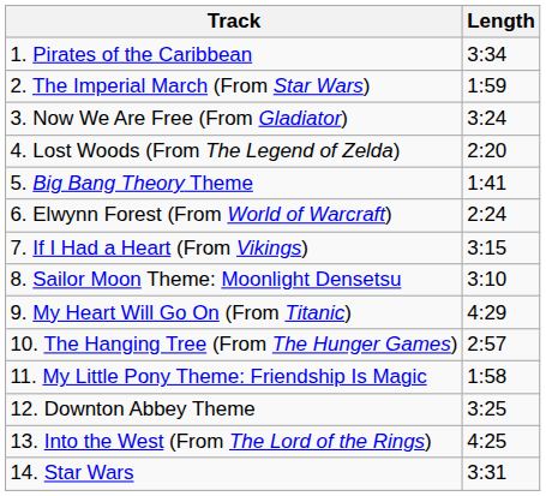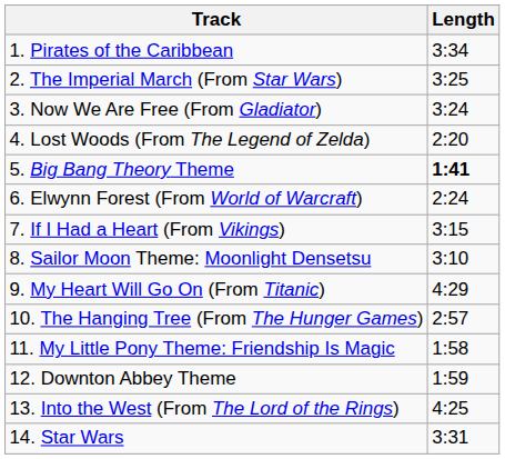2. The Imperial March (From Star Wars) | Length: 1:59 -> 3:25
5. Big Bang Theory Theme | Length: normal -> bold
12. Downton Abbey Theme | Length: 3:25 -> 1:59
